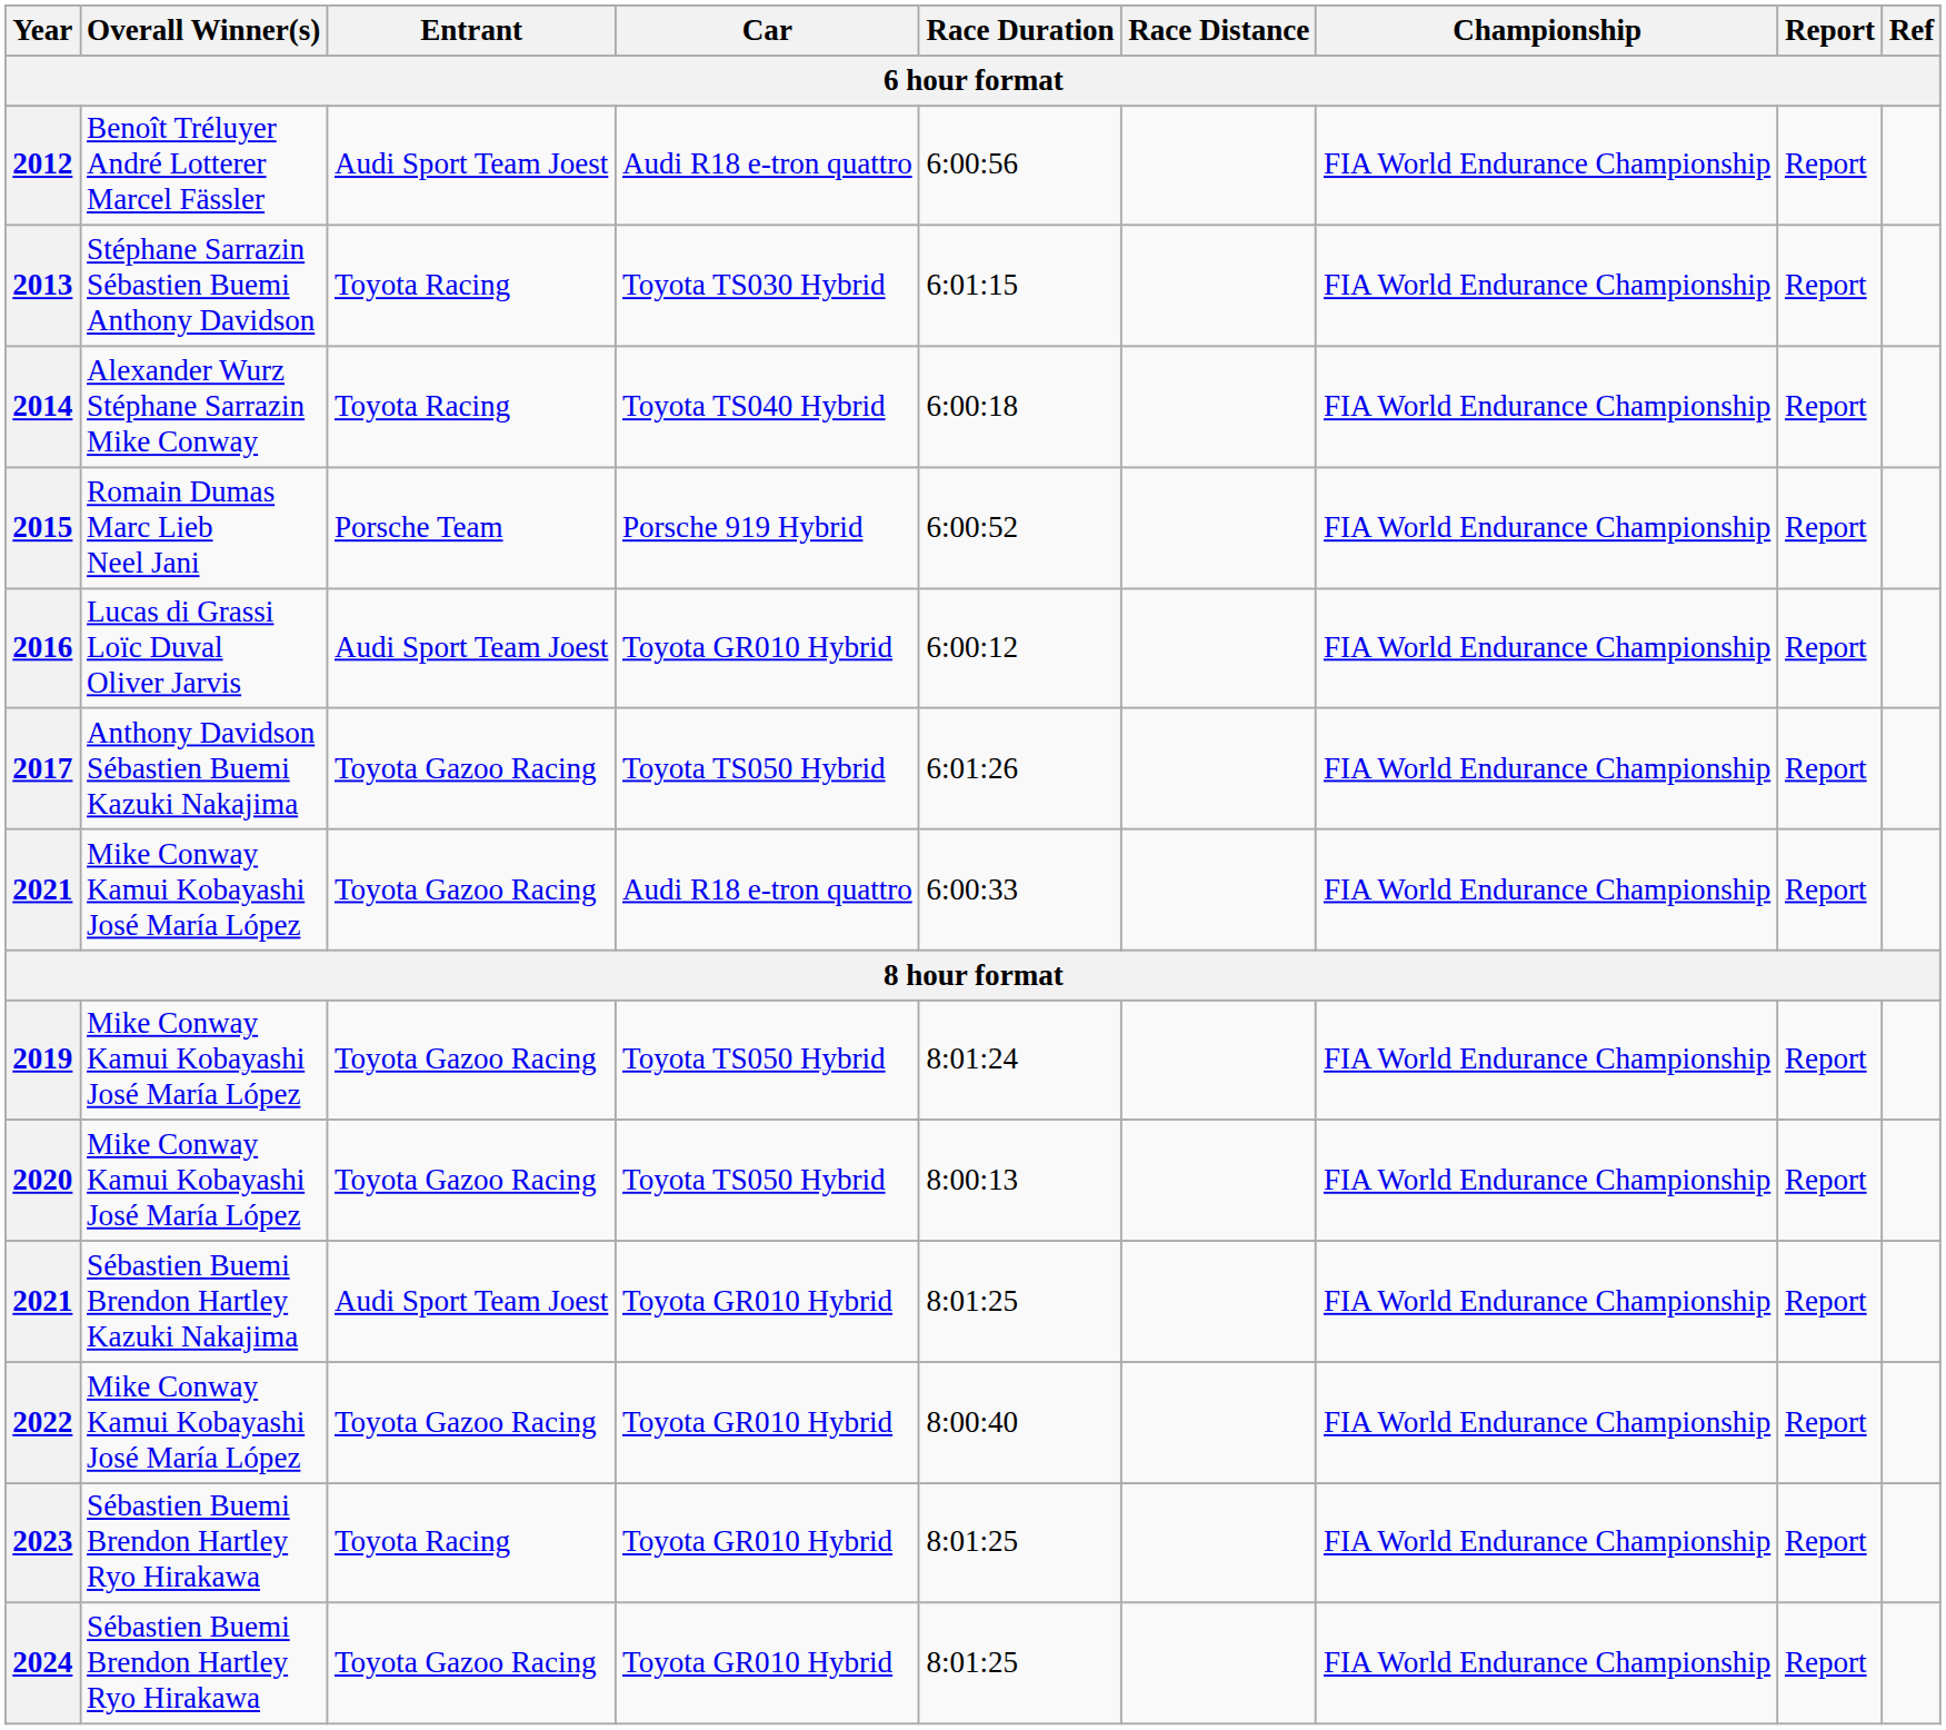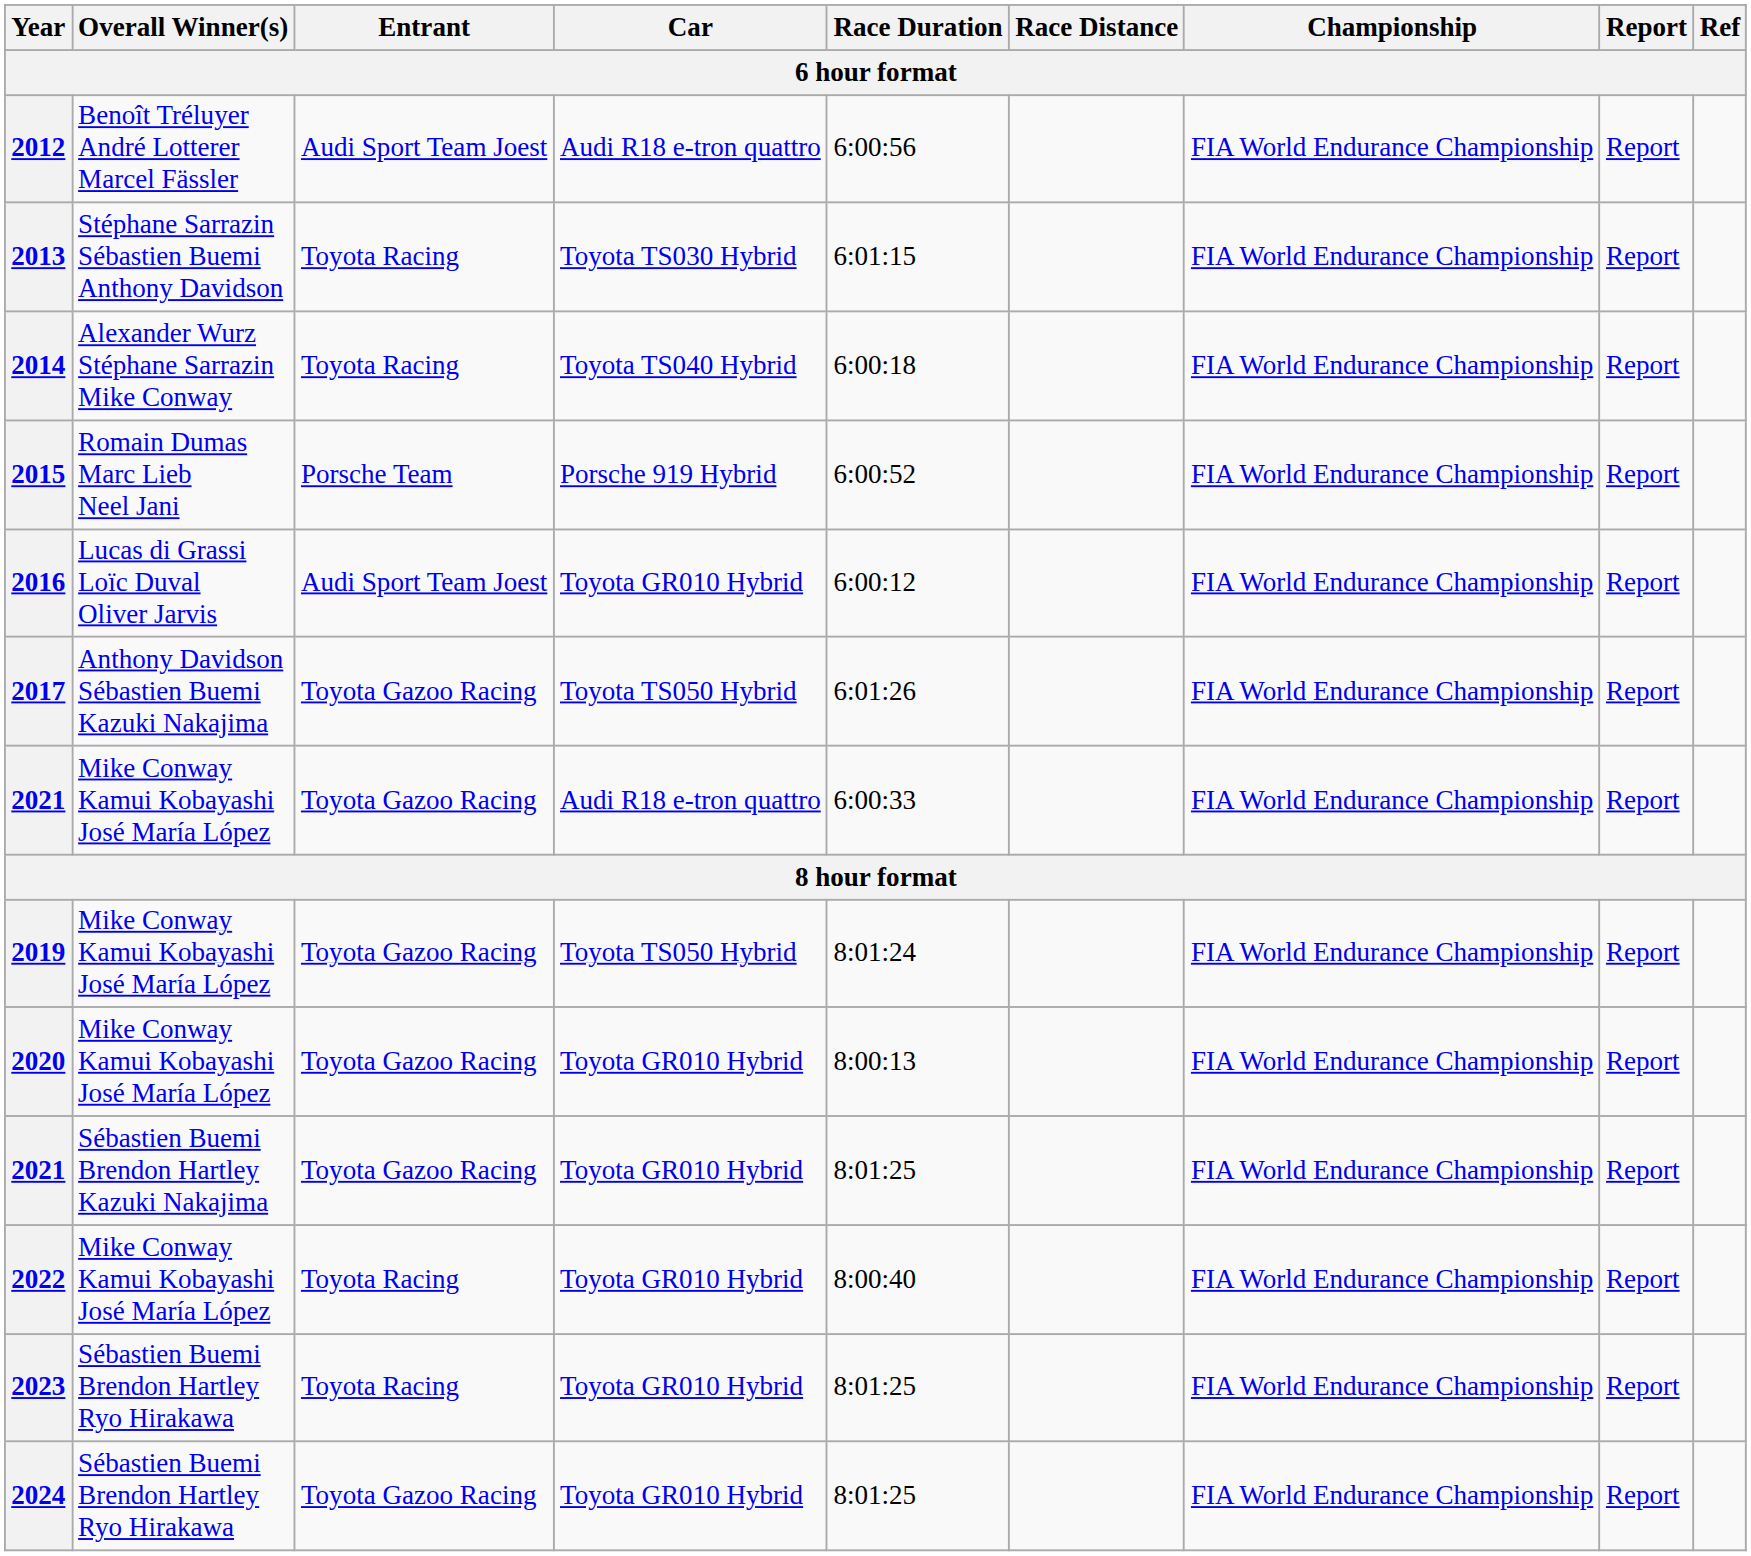2020 | Car: Toyota TS050 Hybrid -> Toyota GR010 Hybrid
2021 / Sébastien Buemi Brendon Hartley Kazuki Nakajima | Entrant: Audi Sport Team Joest -> Toyota Gazoo Racing
2022 | Entrant: Toyota Gazoo Racing -> Toyota Racing
